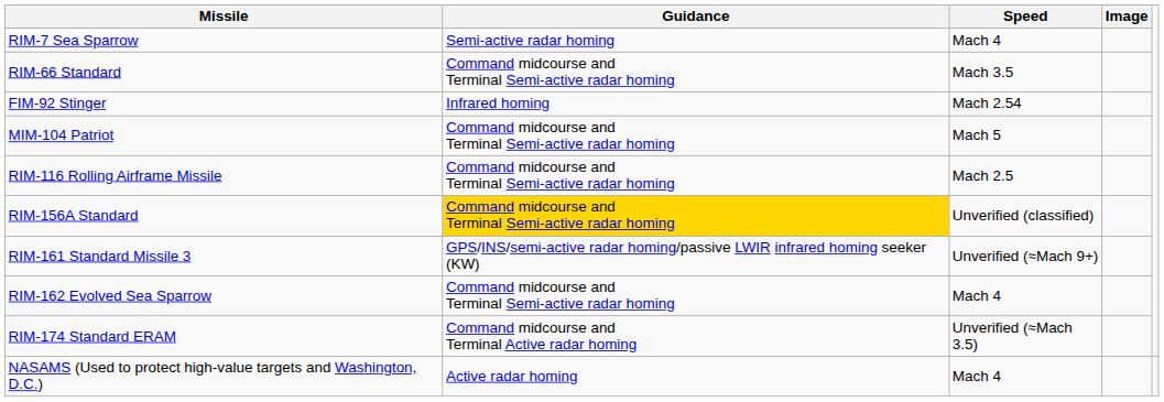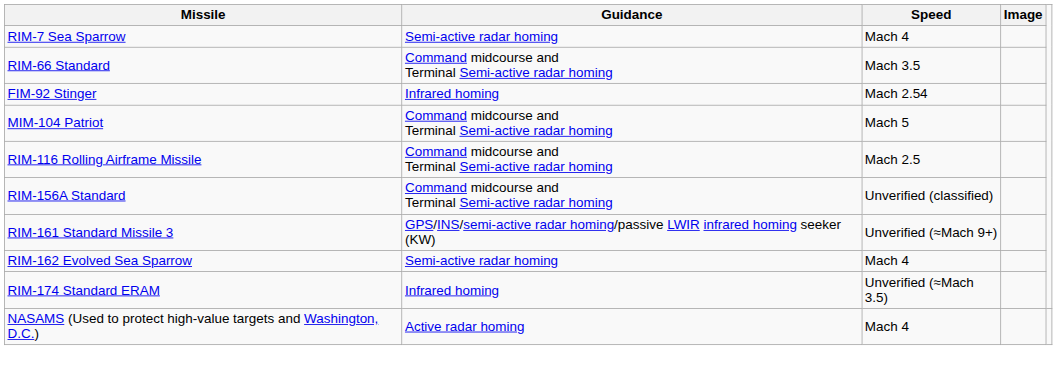RIM-156A Standard | Guidance: gold background -> no background
RIM-162 Evolved Sea Sparrow | Guidance: Command midcourse and Terminal Semi-active radar homing -> Semi-active radar homing
RIM-174 Standard ERAM | Guidance: Command midcourse and Terminal Active radar homing -> Infrared homing
